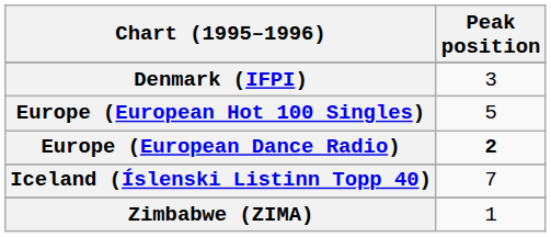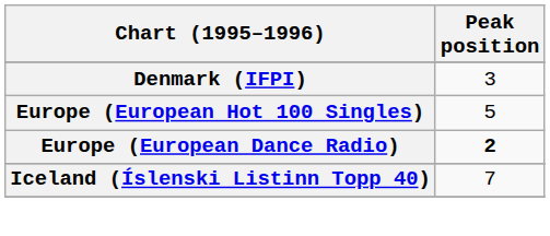- row: Zimbabwe (ZIMA) | 1
